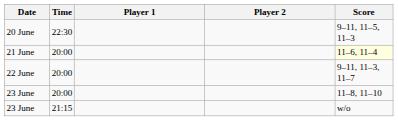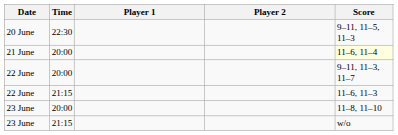+ row: 22 June | 21:15 | 11–6, 11–3
